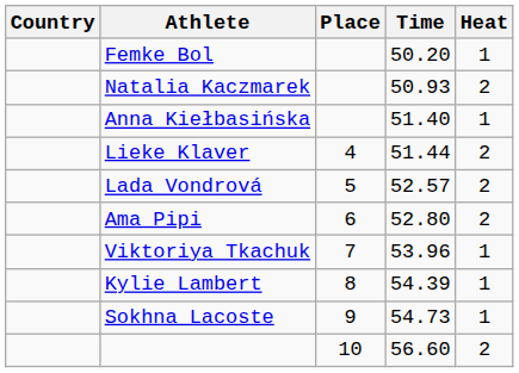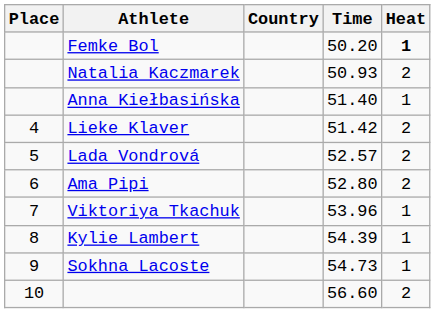columns swapped: Place <-> Country
Femke Bol | Heat: normal -> bold
Lieke Klaver | Time: 51.44 -> 51.42
